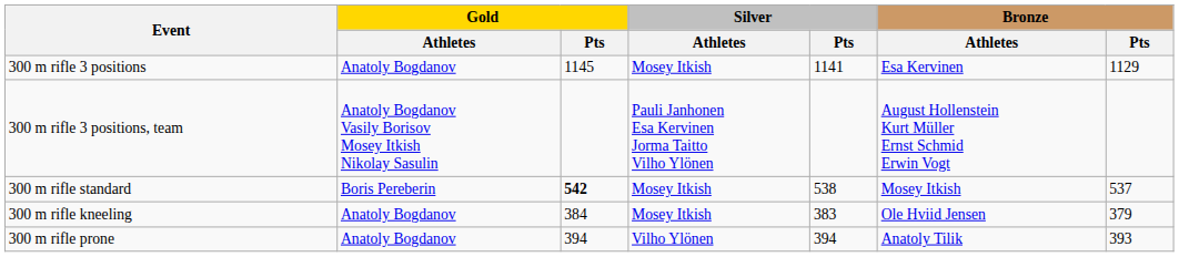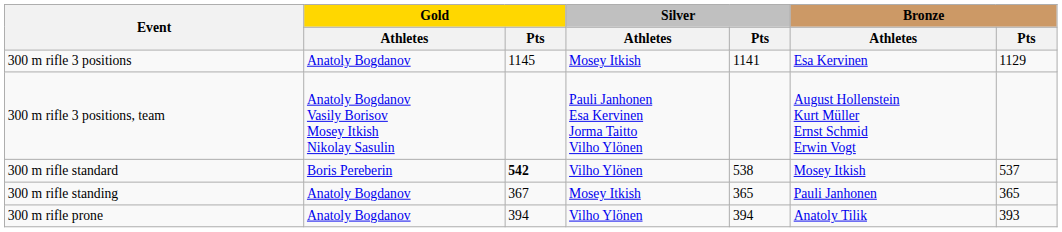300 m rifle standard | Silver / Athletes: Mosey Itkish -> Vilho Ylönen
- row: 300 m rifle kneeling | Anatoly Bogdanov | 384 | Mosey Itkish | 383 | Ole Hviid Jensen | 379
+ row: 300 m rifle standing | Anatoly Bogdanov | 367 | Mosey Itkish | 365 | Pauli Janhonen | 365
